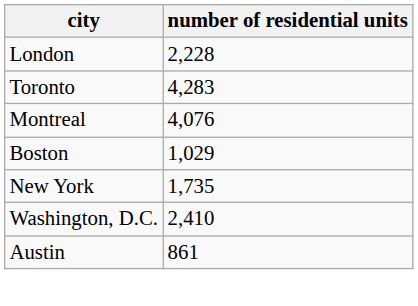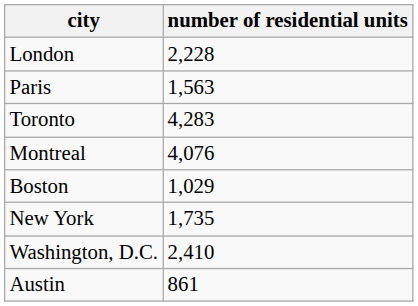+ row: Paris | 1,563
